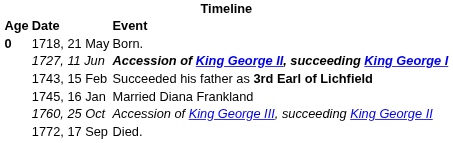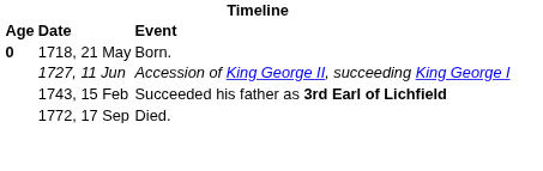1727, 11 Jun | Event: bold -> normal
- row: 1745, 16 Jan | Married Diana Frankland
- row: 1760, 25 Oct | Accession of King George III, succeeding King George II
